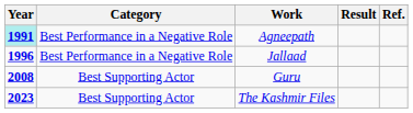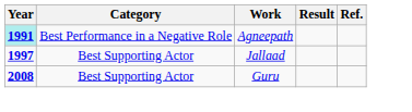Jallaad | Year: 1996 -> 1997
Jallaad | Category: Best Performance in a Negative Role -> Best Supporting Actor
- row: 2023 | Best Supporting Actor | The Kashmir Files
